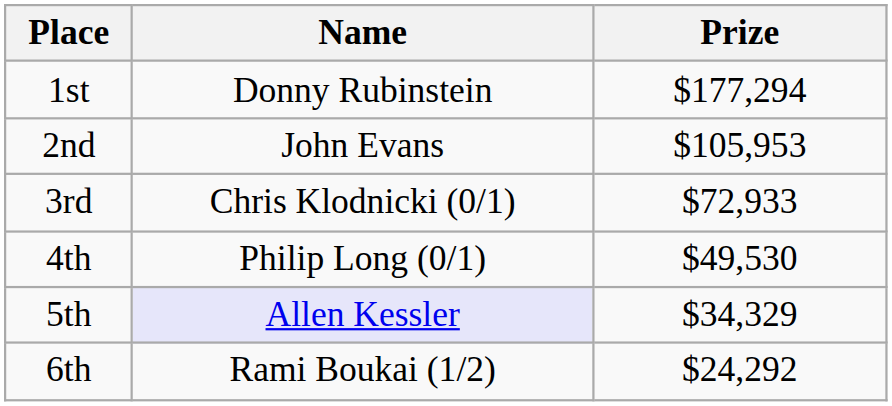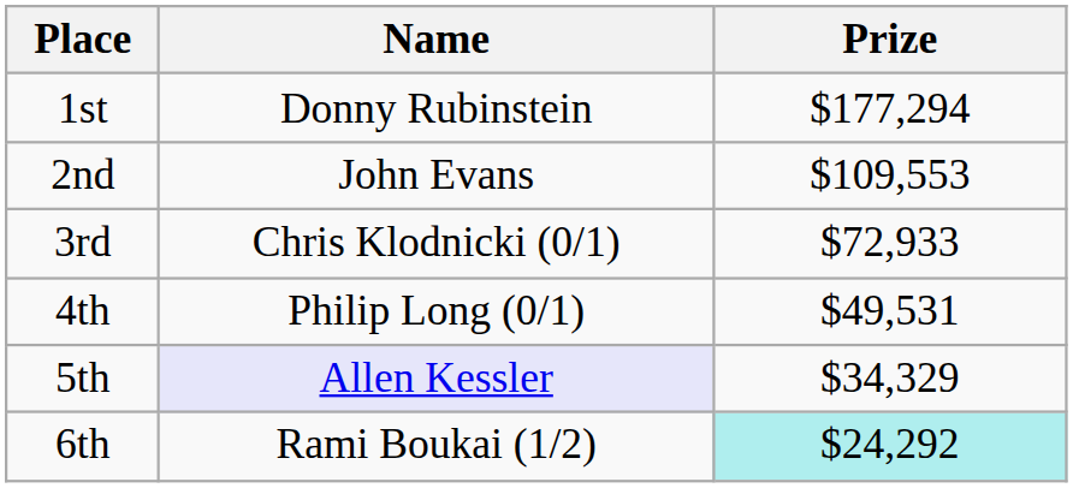2nd | Prize: $105,953 -> $109,553
4th | Prize: $49,530 -> $49,531
6th | Prize: no background -> paleturquoise background
